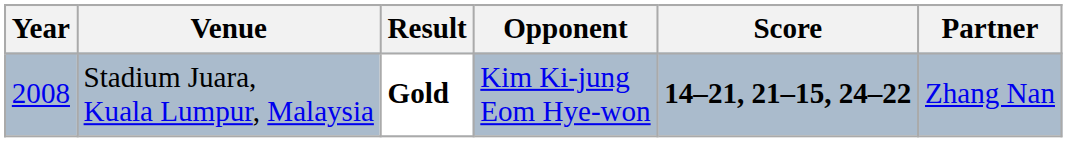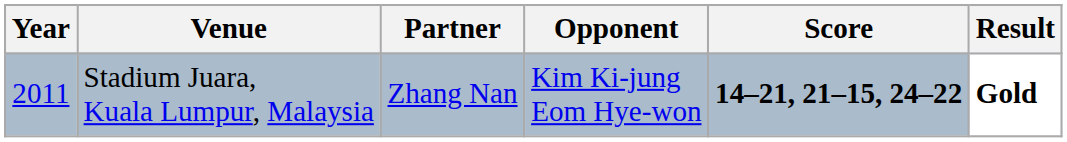columns swapped: Partner <-> Result
Stadium Juara, Kuala Lumpur, Malaysia | Year: 2008 -> 2011
